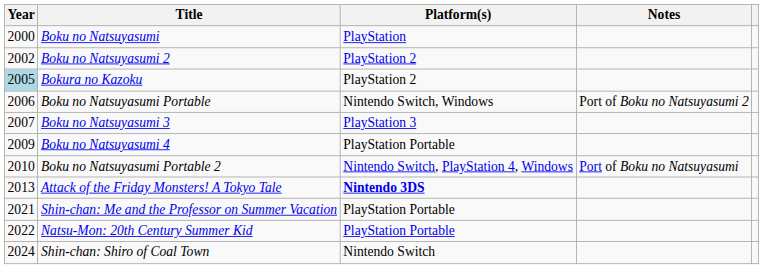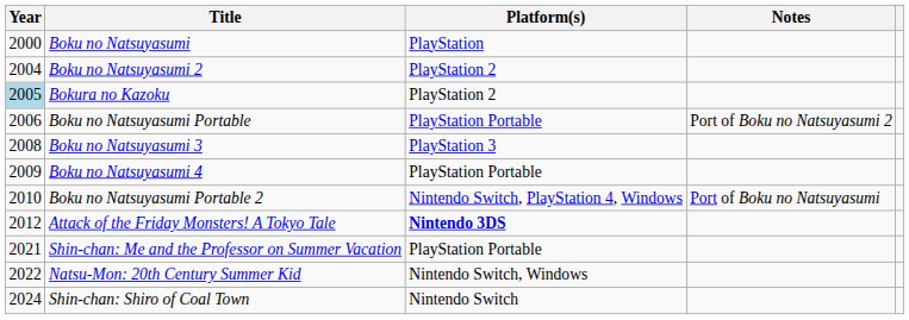Boku no Natsuyasumi 2 | Year: 2002 -> 2004
Boku no Natsuyasumi Portable | Platform(s): Nintendo Switch, Windows -> PlayStation Portable
Boku no Natsuyasumi 3 | Year: 2007 -> 2008
Attack of the Friday Monsters! A Tokyo Tale | Year: 2013 -> 2012
Natsu-Mon: 20th Century Summer Kid | Platform(s): PlayStation Portable -> Nintendo Switch, Windows
